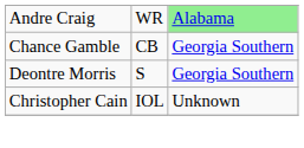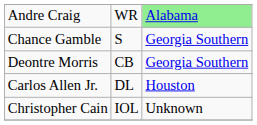Chance Gamble | column 2: CB -> S
Deontre Morris | column 2: S -> CB
+ row: Carlos Allen Jr. | DL | Houston
